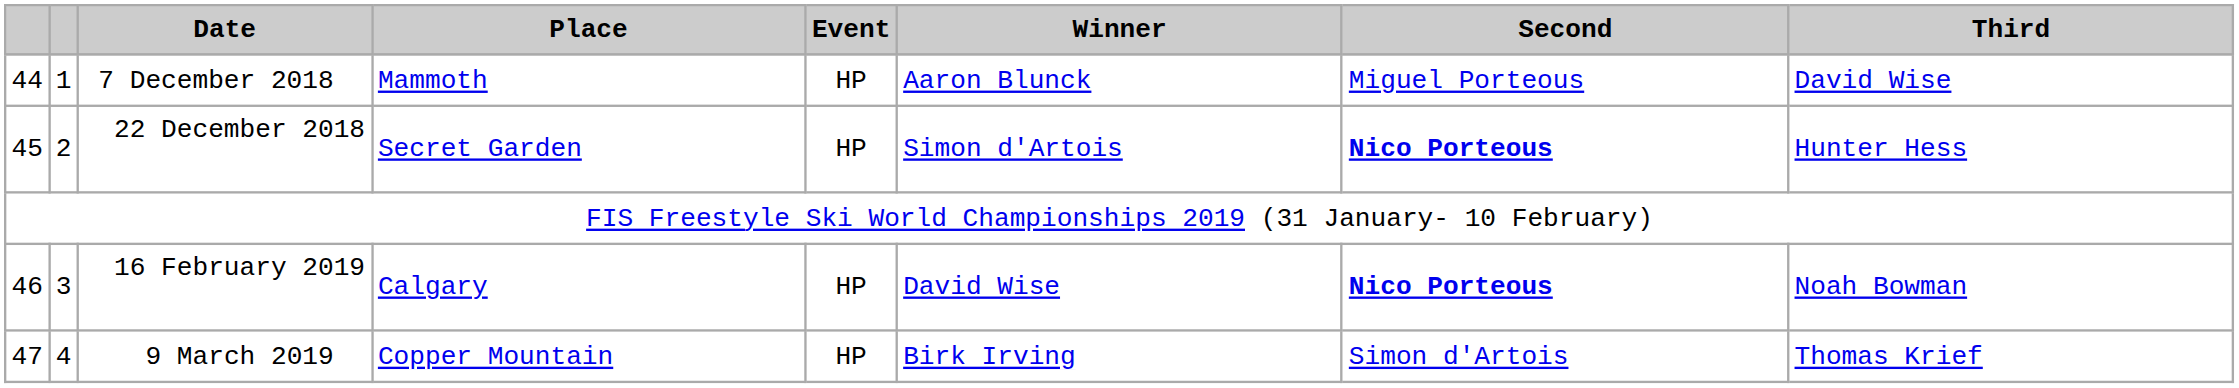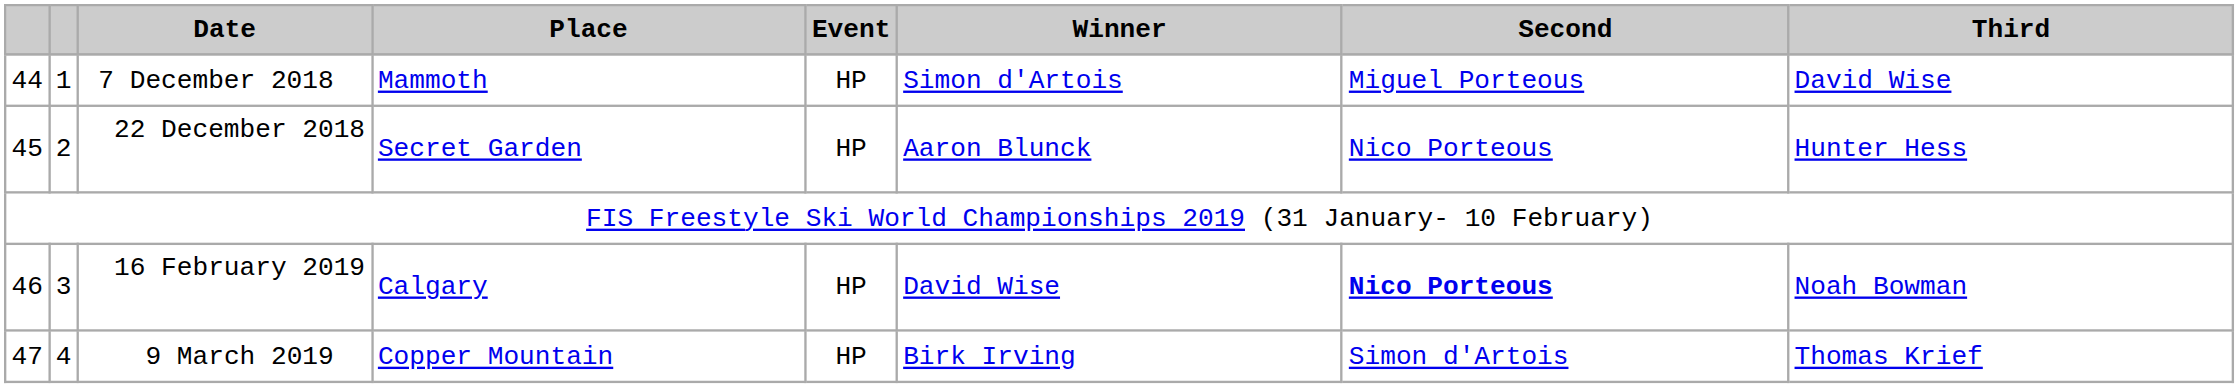7 December 2018 | Winner: Aaron Blunck -> Simon d'Artois
22 December 2018 | Winner: Simon d'Artois -> Aaron Blunck
22 December 2018 | Second: bold -> normal
